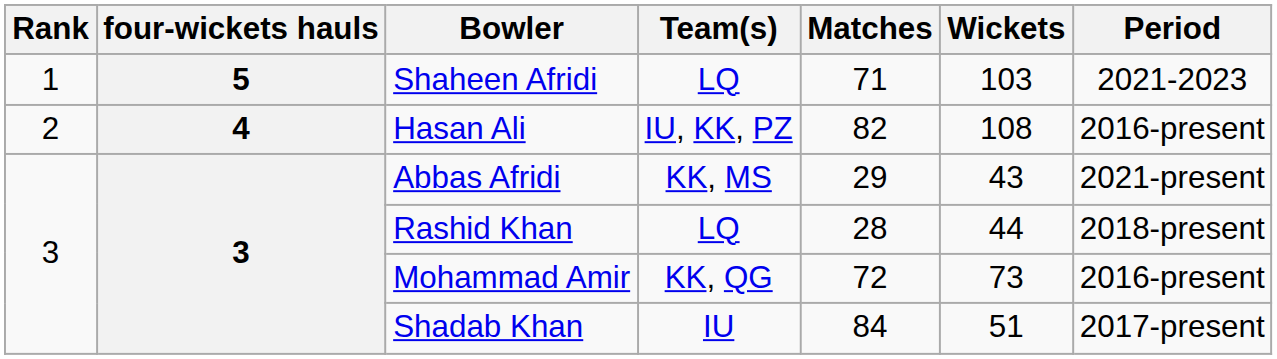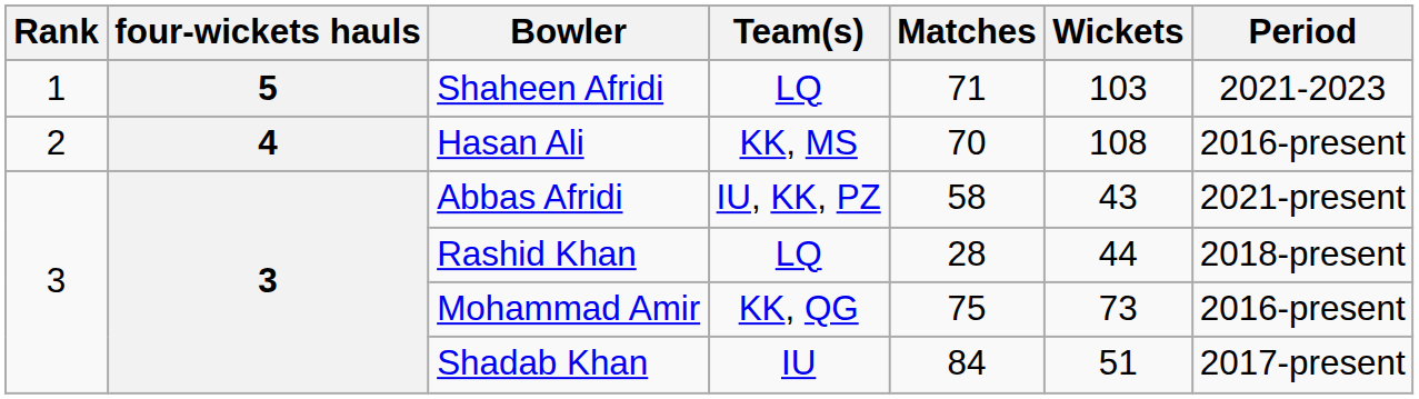Hasan Ali | Team(s): IU, KK, PZ -> KK, MS
Hasan Ali | Matches: 82 -> 70
Abbas Afridi | Team(s): KK, MS -> IU, KK, PZ
Abbas Afridi | Matches: 29 -> 58
Mohammad Amir | Matches: 72 -> 75
